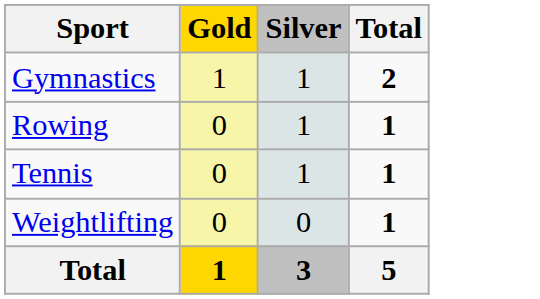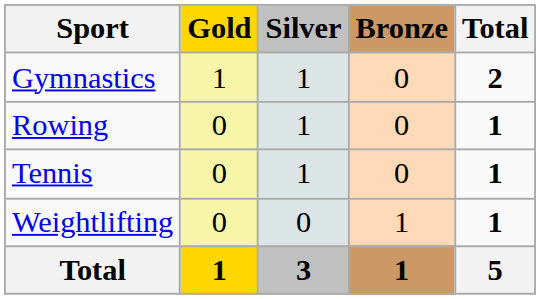+ column: Bronze | 0 | 0 | 0 | 1 | 1
